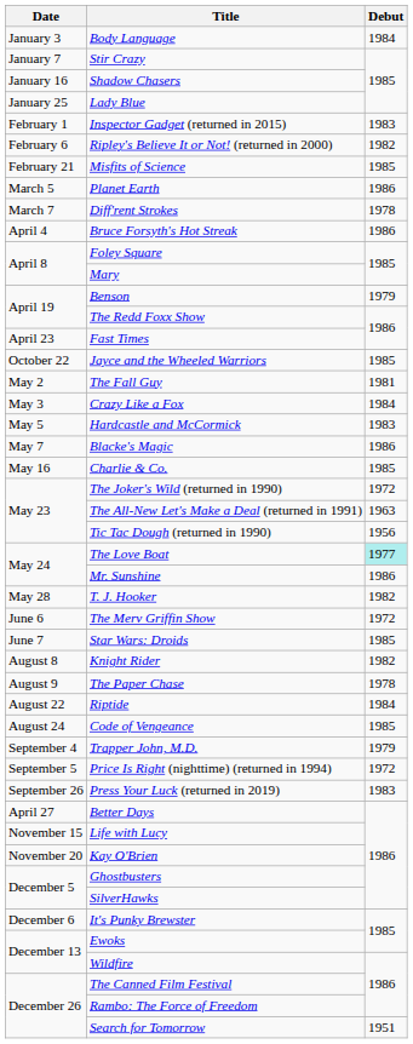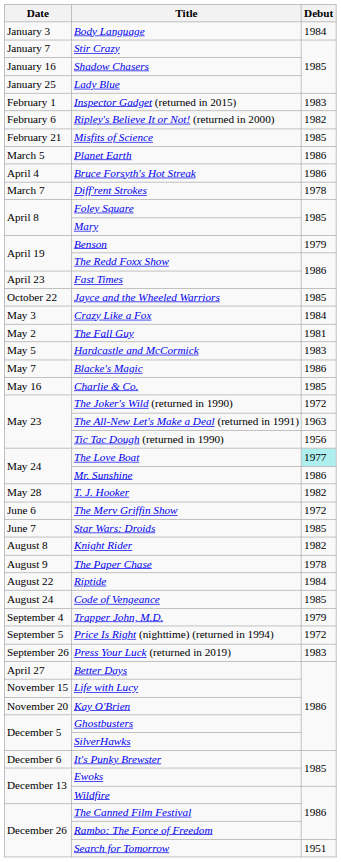rows swapped: Diff'rent Strokes <-> Bruce Forsyth's Hot Streak
rows swapped: The Fall Guy <-> Crazy Like a Fox
